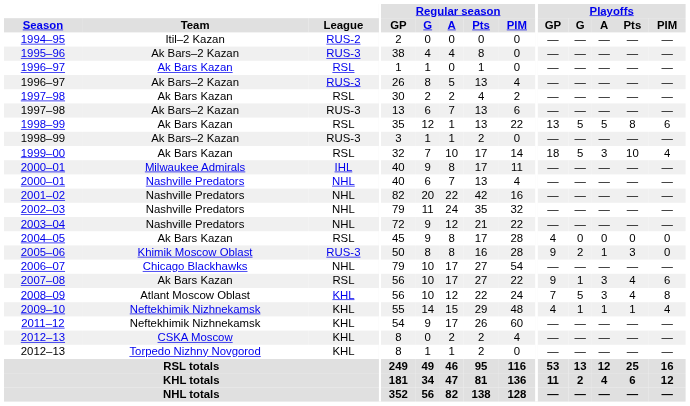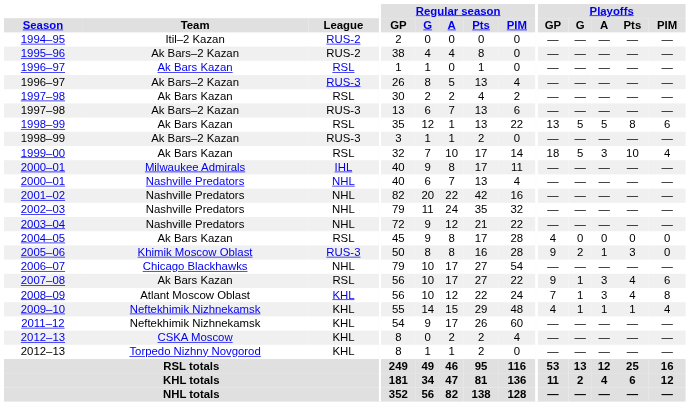1995–96 | League: RUS-3 -> RUS-2
2008–09 | Playoffs / G: 5 -> 1
